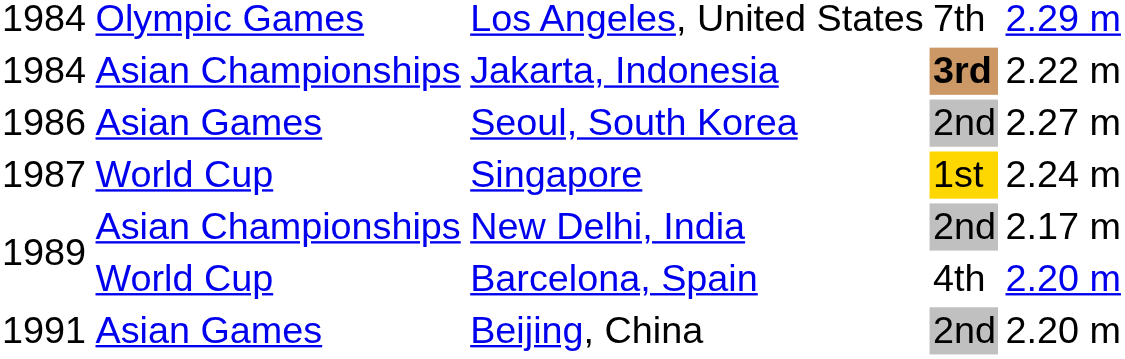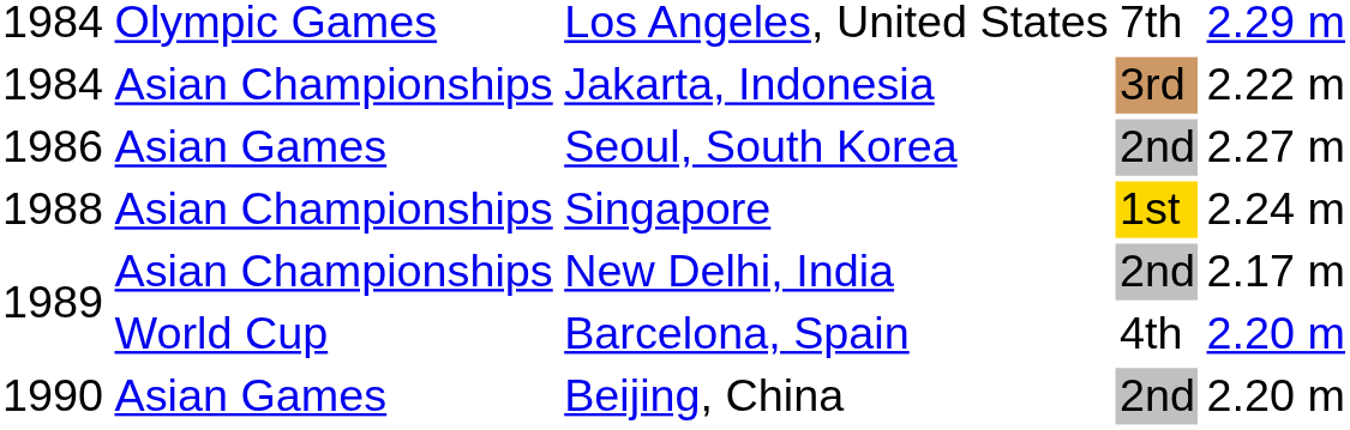Jakarta, Indonesia | column 4: bold -> normal
Singapore | column 1: 1987 -> 1988
Singapore | column 2: World Cup -> Asian Championships
Beijing, China | column 1: 1991 -> 1990
